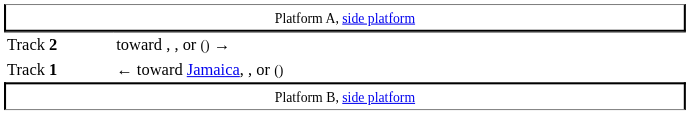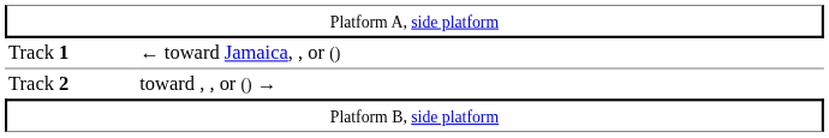rows swapped: Track 1 <-> Track 2
